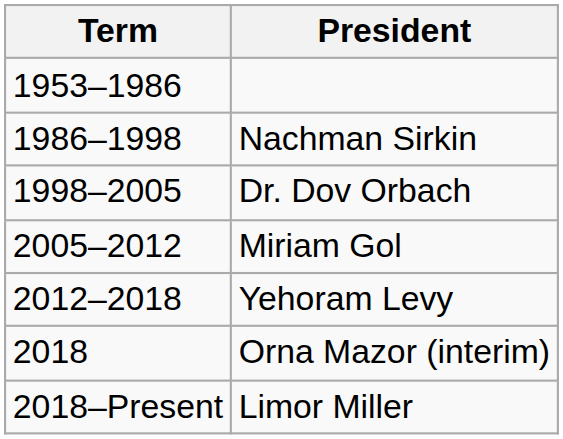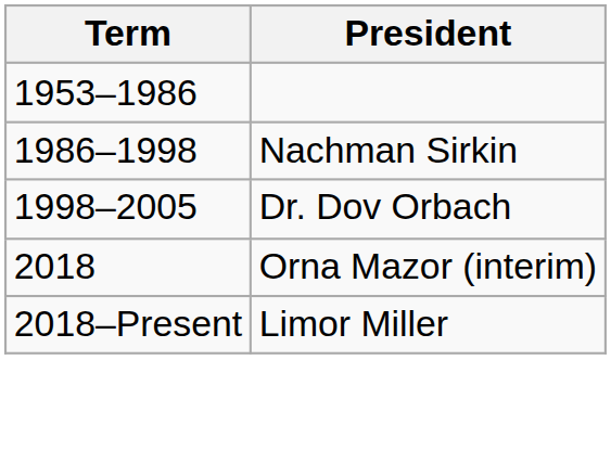- row: 2005–2012 | Miriam Gol
- row: 2012–2018 | Yehoram Levy
